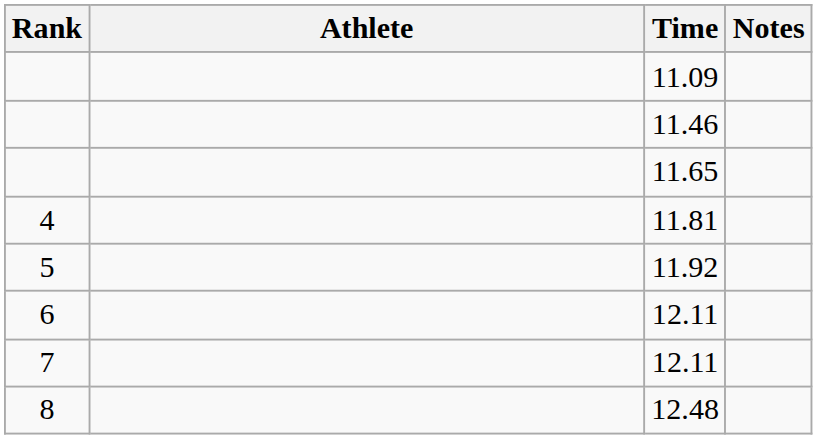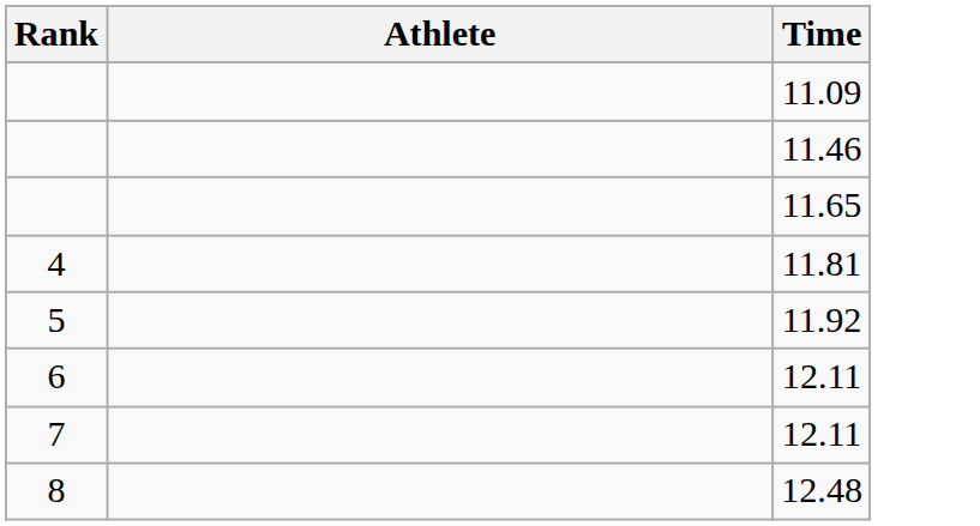- column: Notes
